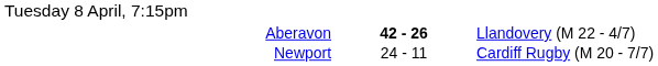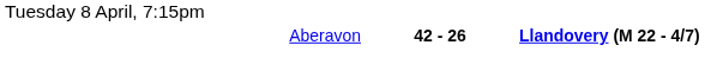Aberavon | column 3: normal -> bold
- row: Newport | 24 - 11 | Cardiff Rugby (M 20 - 7/7)
